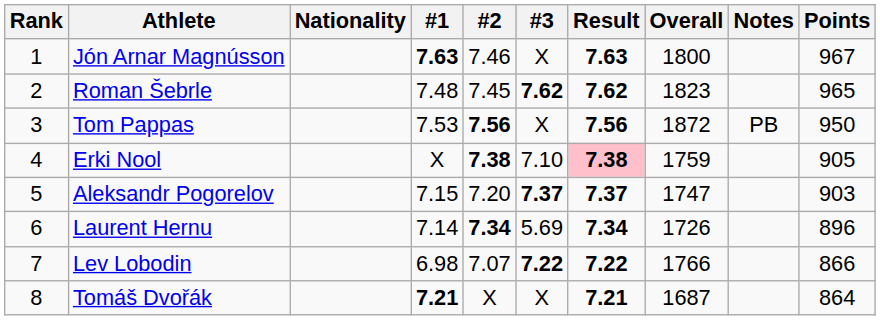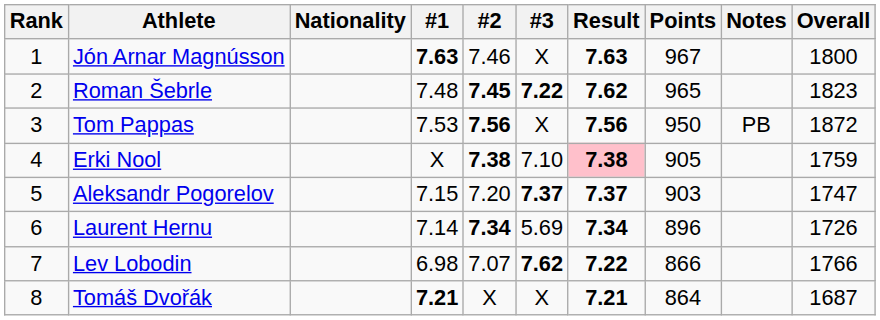columns swapped: Points <-> Overall
Roman Šebrle | #2: normal -> bold
Roman Šebrle | #3: 7.62 -> 7.22
Lev Lobodin | #3: 7.22 -> 7.62
